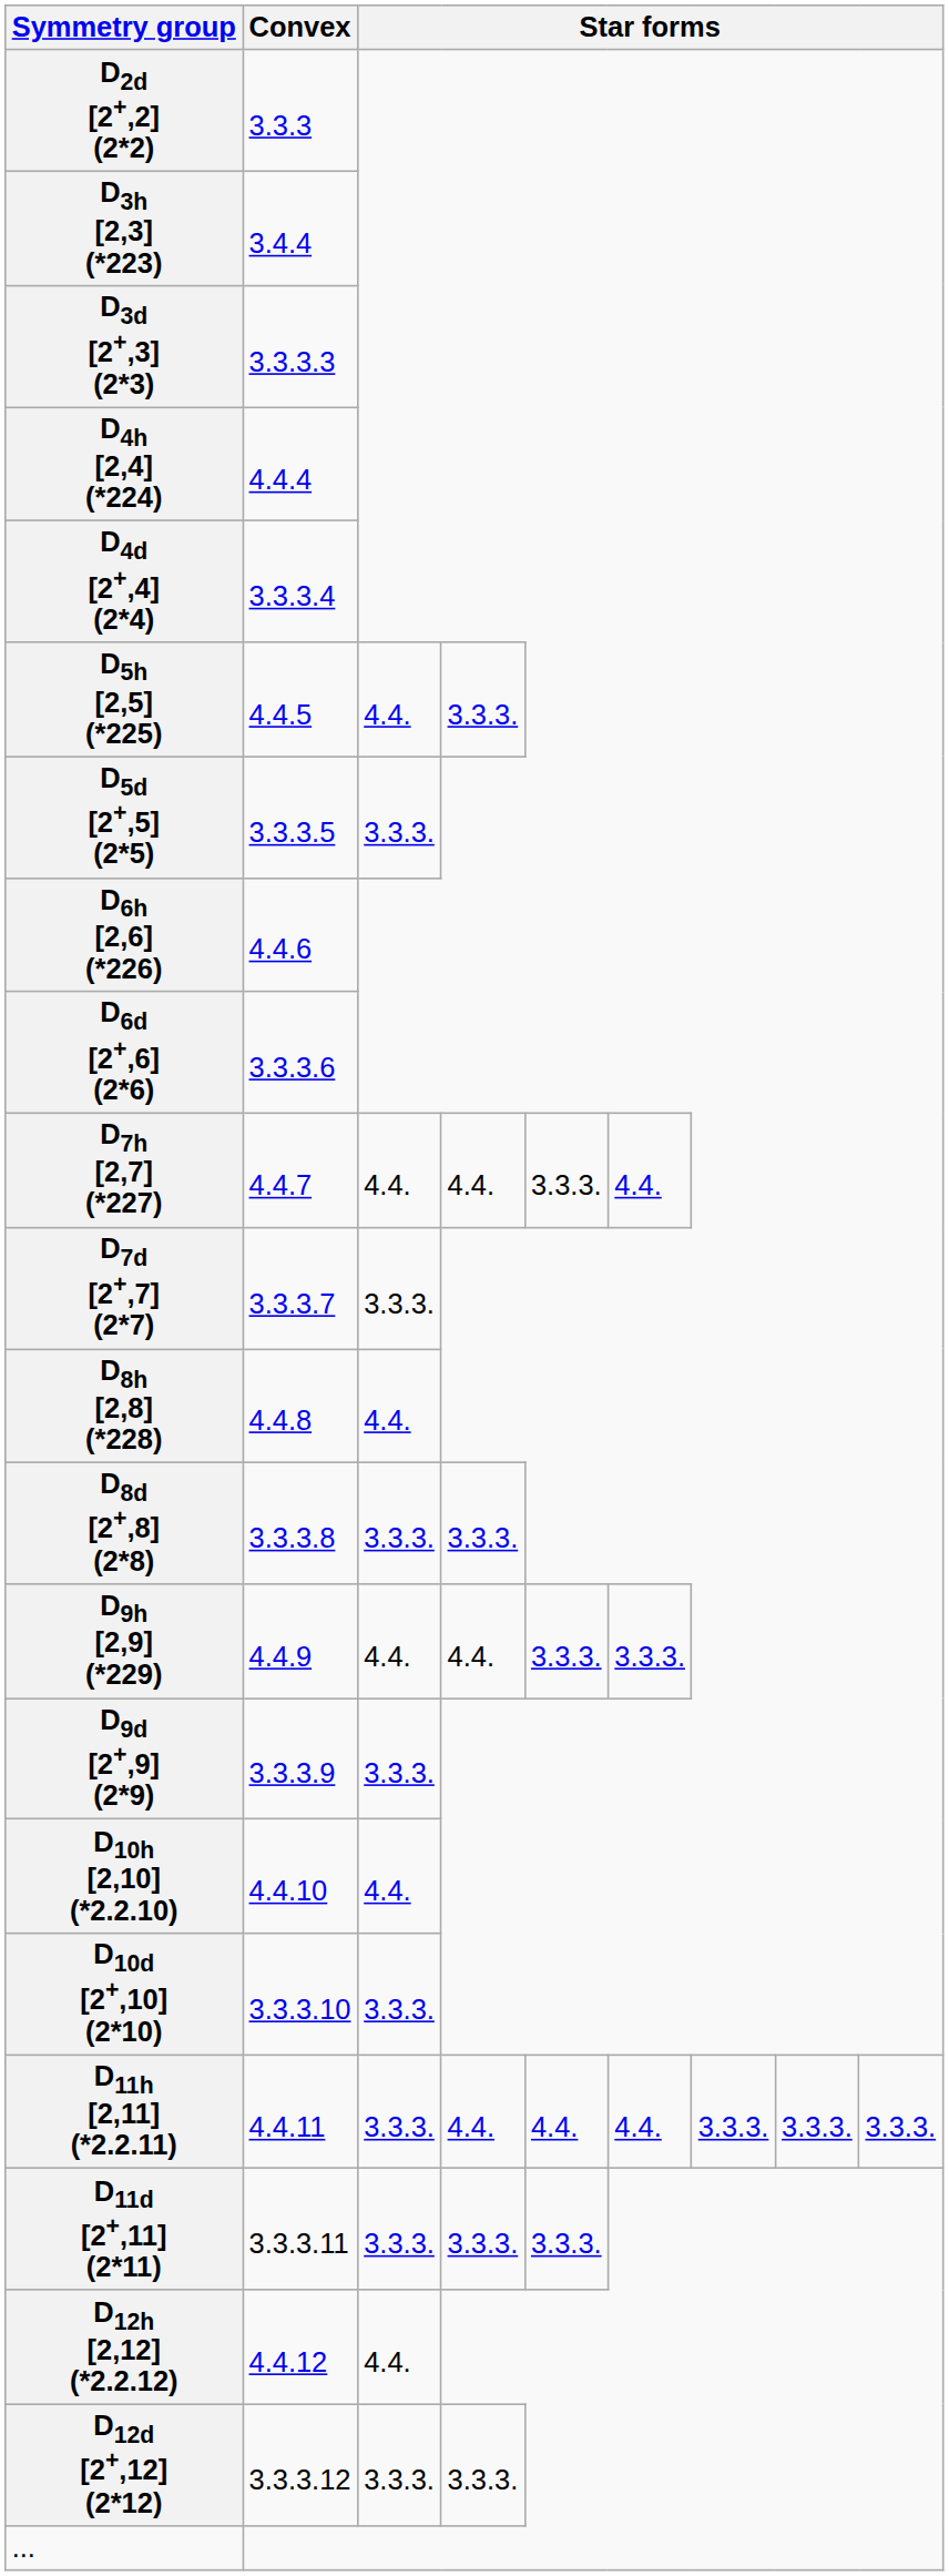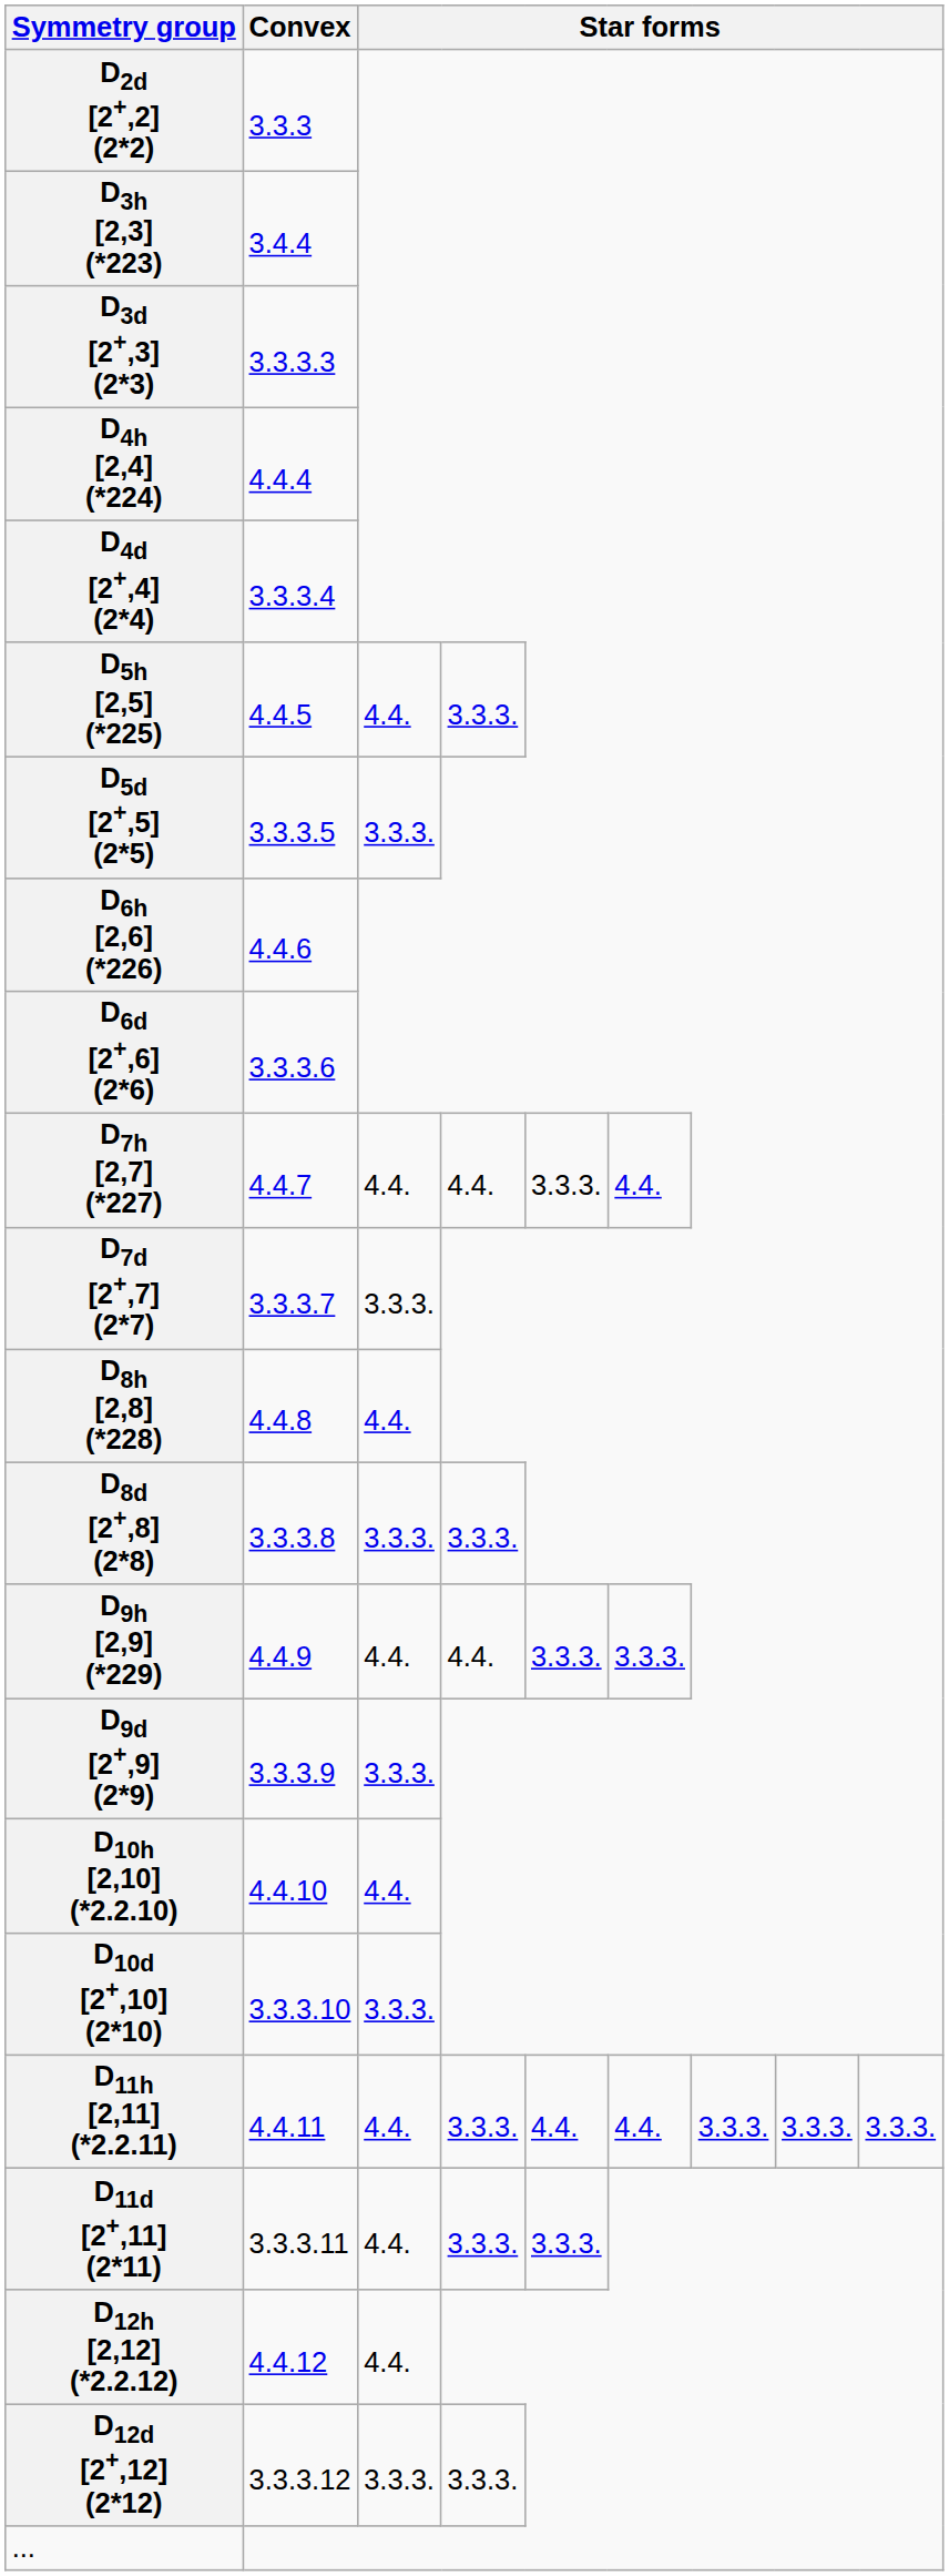D11h [2,11] (*2.2.11) | column 3: 3.3.3. -> 4.4.
D11h [2,11] (*2.2.11) | column 4: 4.4. -> 3.3.3.
D11d [2+,11] (2*11) | column 3: 3.3.3. -> 4.4.
